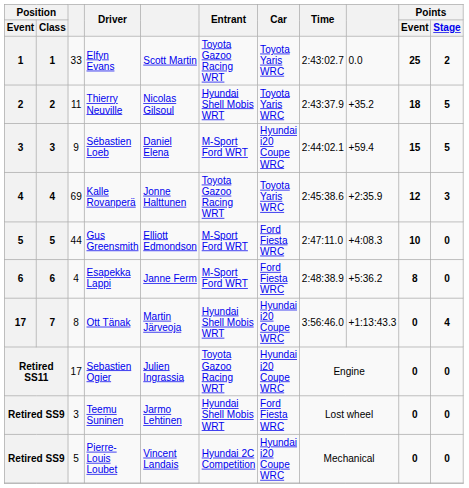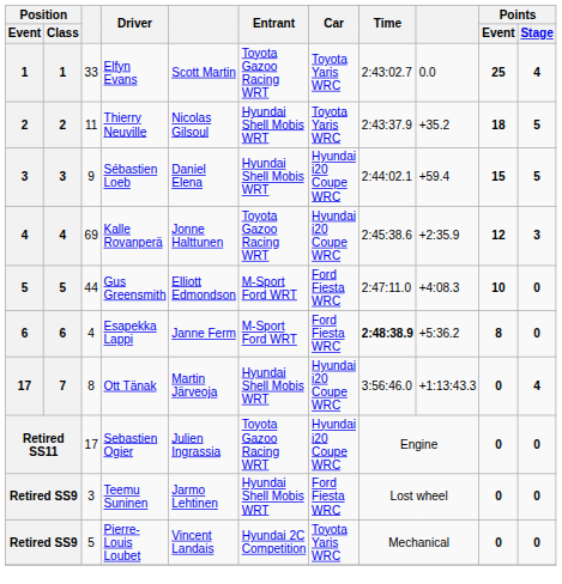Elfyn Evans | Points / Stage: 2 -> 4
Sébastien Loeb | Entrant: M-Sport Ford WRT -> Hyundai Shell Mobis WRT
Kalle Rovanperä | Car: Toyota Yaris WRC -> Hyundai i20 Coupe WRC
Esapekka Lappi | Time: normal -> bold
Pierre-Louis Loubet | Car: Hyundai i20 Coupe WRC -> Toyota Yaris WRC
